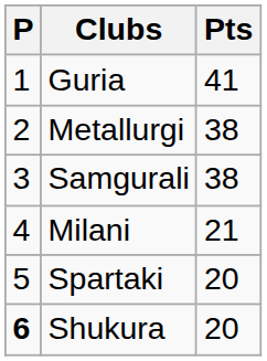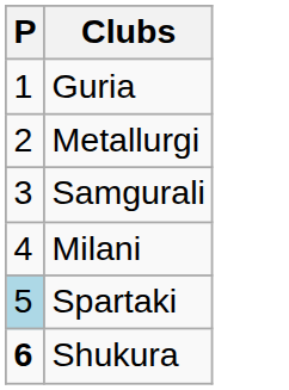- column: Pts | 41 | 38 | 38 | 21 | 20 | 20
Spartaki | P: no background -> lightblue background
